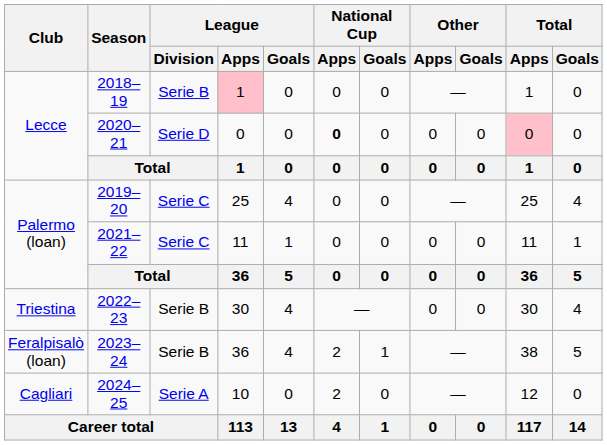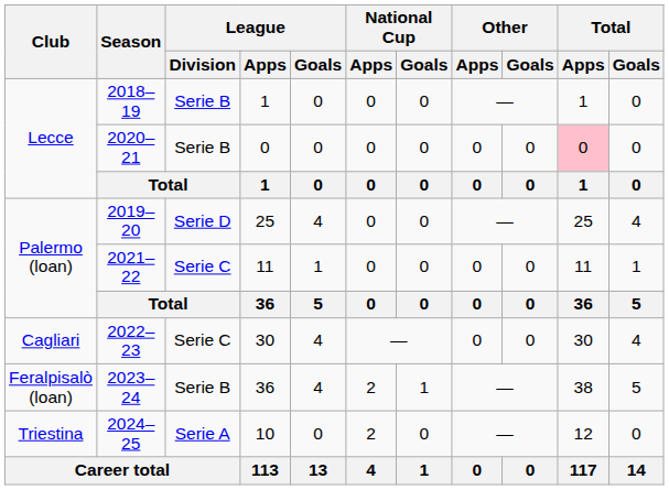2018–19 | League / Apps: pink background -> no background
2020–21 | League / Division: Serie D -> Serie B
2020–21 | National Cup / Apps: bold -> normal
2019–20 | League / Division: Serie C -> Serie D
2022–23 | Club: Triestina -> Cagliari
2022–23 | League / Division: Serie B -> Serie C
2024–25 | Club: Cagliari -> Triestina
